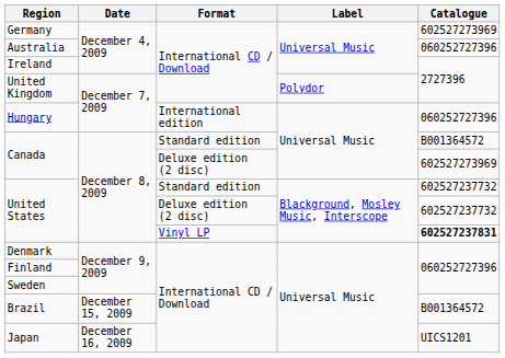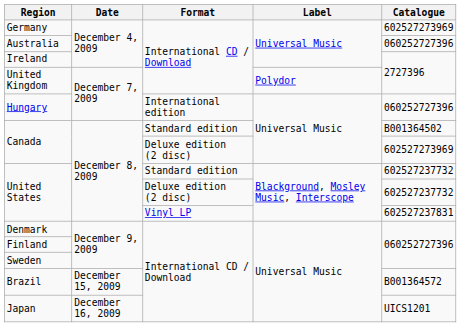Canada / Standard edition | Catalogue: B001364572 -> B001364502
United States / Vinyl LP | Catalogue: bold -> normal
